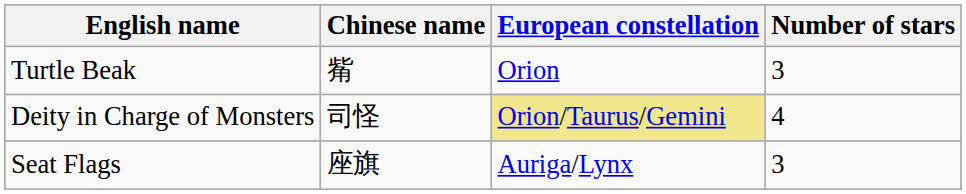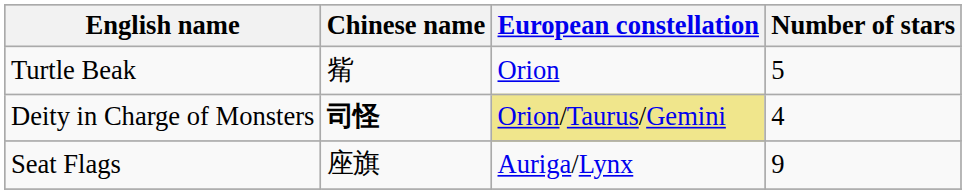Turtle Beak | Number of stars: 3 -> 5
Deity in Charge of Monsters | Chinese name: normal -> bold
Seat Flags | Number of stars: 3 -> 9
